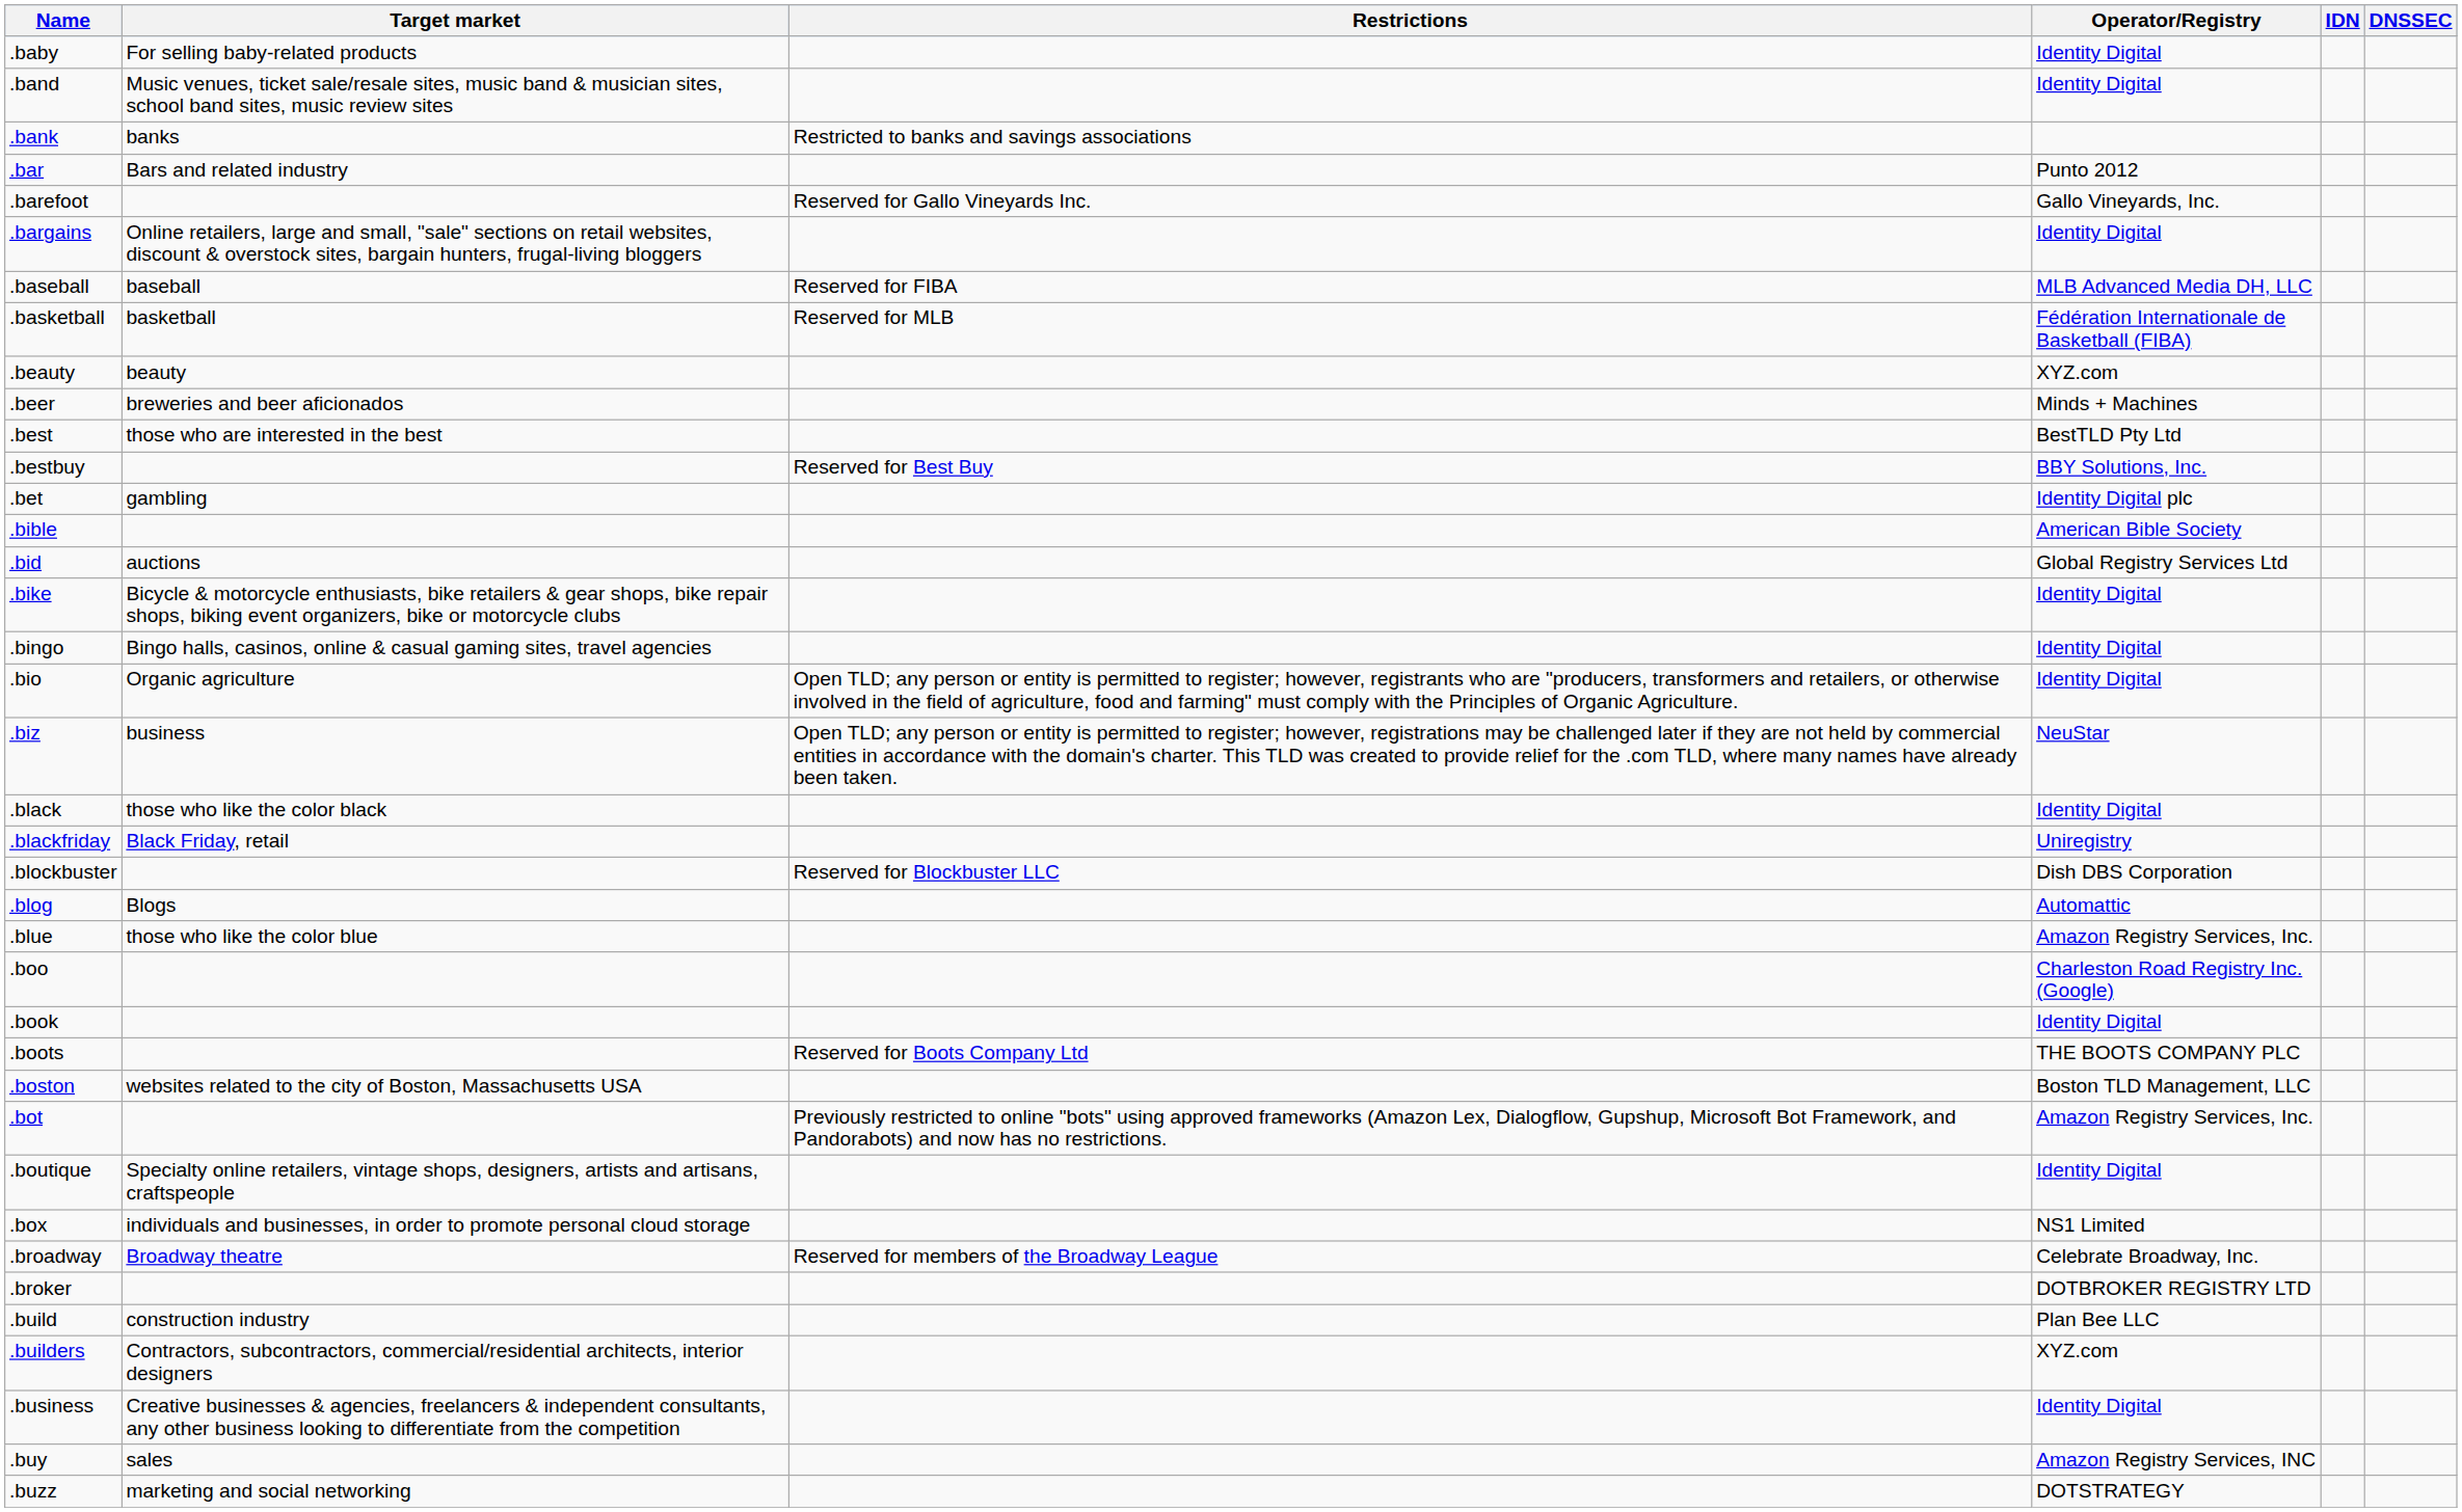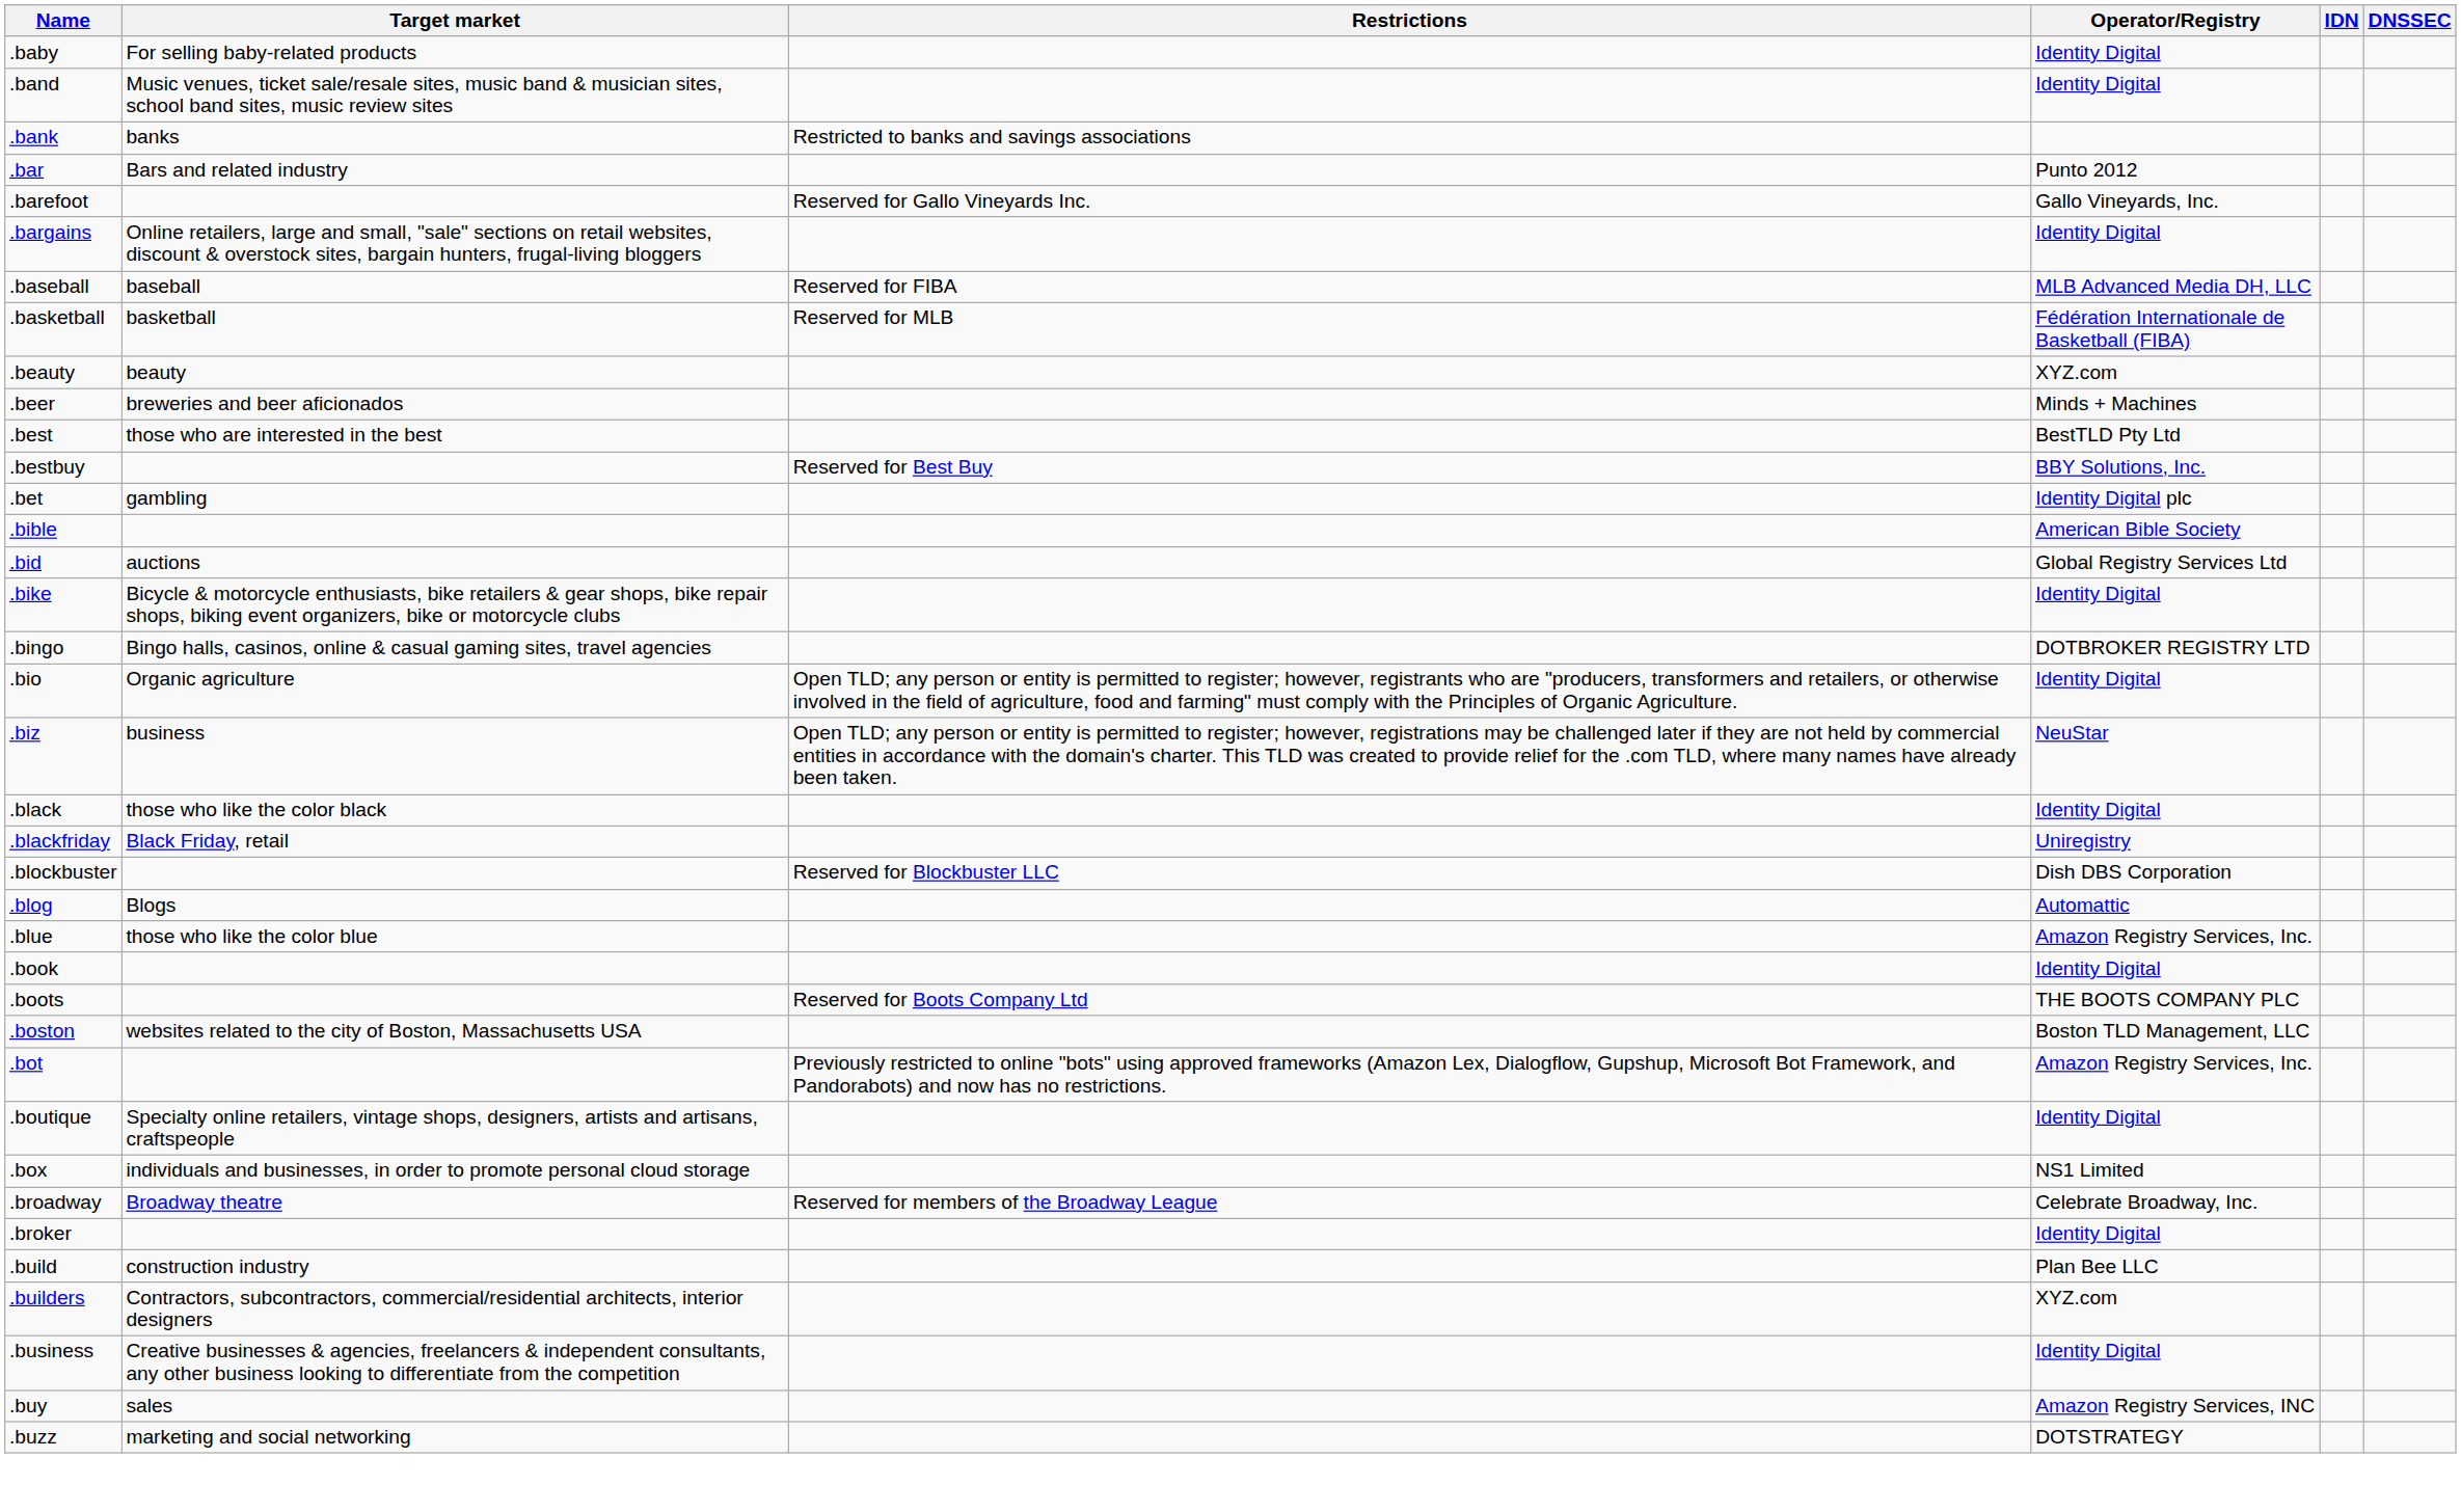.bingo | Operator/Registry: Identity Digital -> DOTBROKER REGISTRY LTD
- row: .boo | Charleston Road Registry Inc. (Google)
.broker | Operator/Registry: DOTBROKER REGISTRY LTD -> Identity Digital
